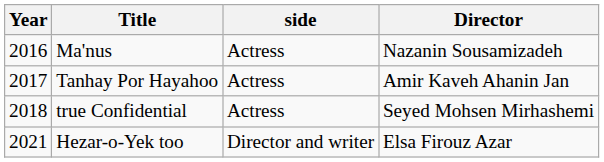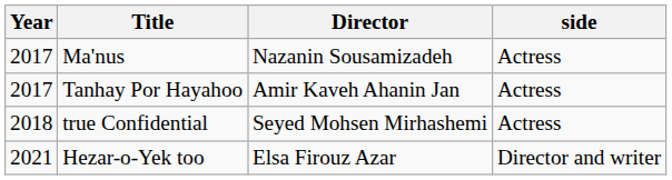columns swapped: side <-> Director
Ma'nus | Year: 2016 -> 2017
